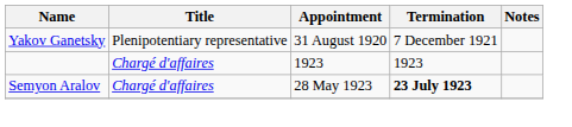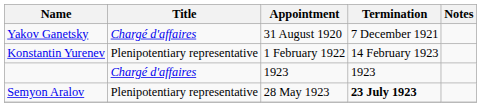Yakov Ganetsky | Title: Plenipotentiary representative -> Chargé d'affaires
+ row: Konstantin Yurenev | Plenipotentiary representative | 1 February 1922 | 14 February 1923
Semyon Aralov | Title: Chargé d'affaires -> Plenipotentiary representative
